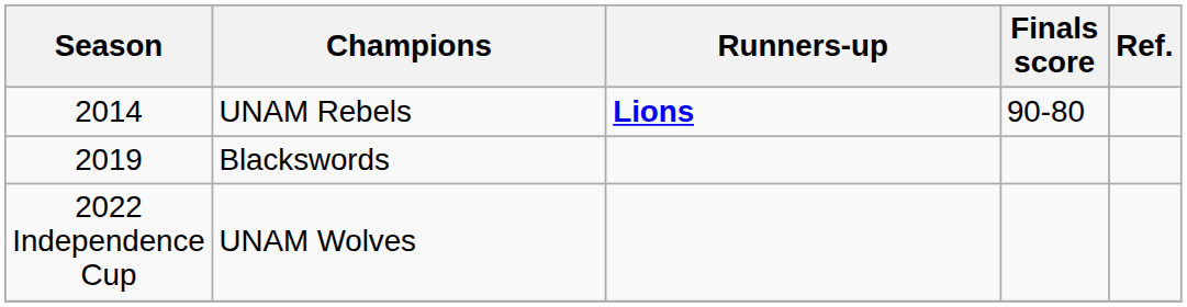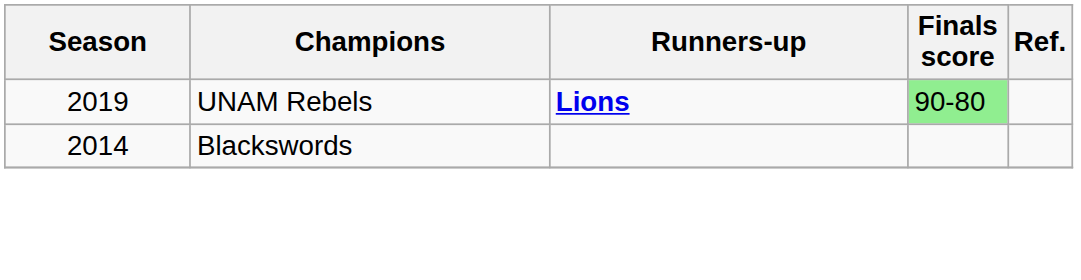UNAM Rebels | Season: 2014 -> 2019
UNAM Rebels | Finals score: no background -> lightgreen background
Blackswords | Season: 2019 -> 2014
- row: 2022 Independence Cup | UNAM Wolves
